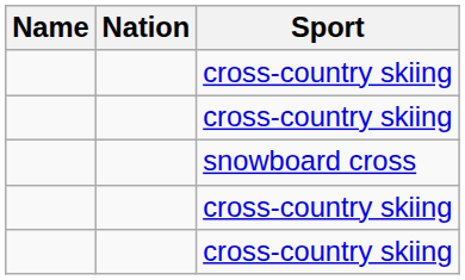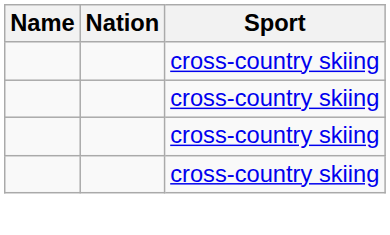- row: snowboard cross
